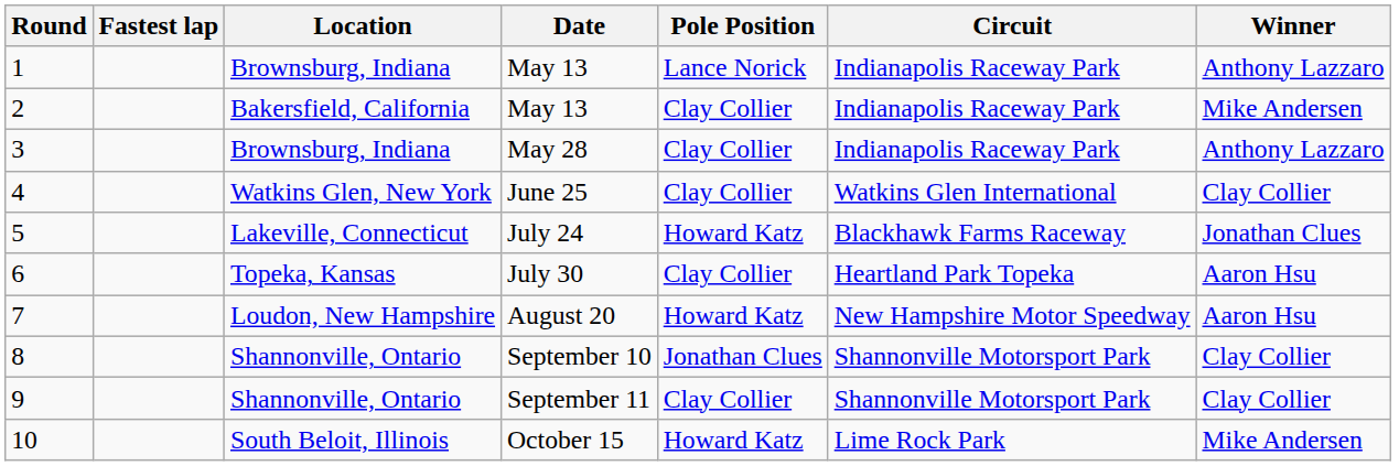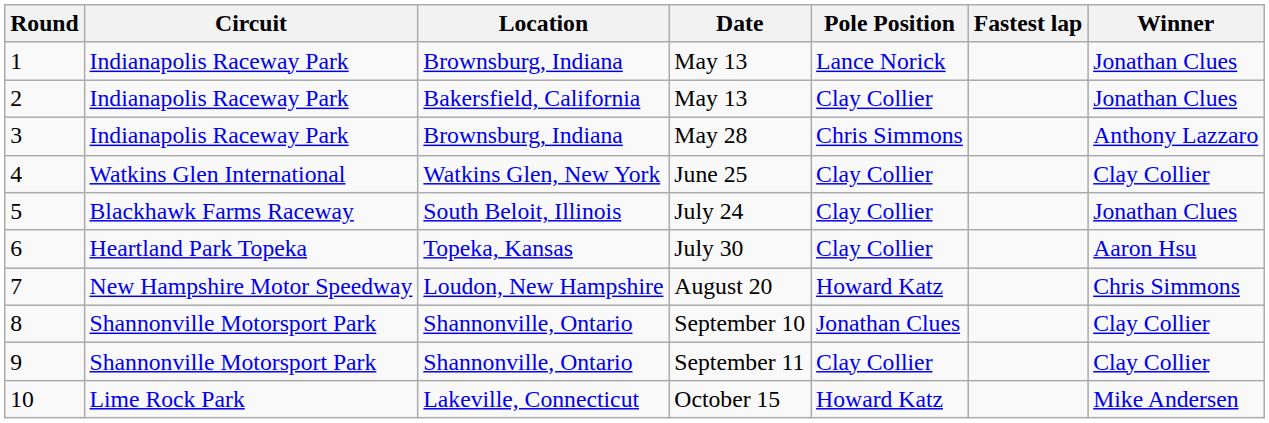columns swapped: Circuit <-> Fastest lap
1 / May 13 | Winner: Anthony Lazzaro -> Jonathan Clues
2 / May 13 | Winner: Mike Andersen -> Jonathan Clues
May 28 | Pole Position: Clay Collier -> Chris Simmons
July 24 | Location: Lakeville, Connecticut -> South Beloit, Illinois
July 24 | Pole Position: Howard Katz -> Clay Collier
August 20 | Winner: Aaron Hsu -> Chris Simmons
October 15 | Location: South Beloit, Illinois -> Lakeville, Connecticut
